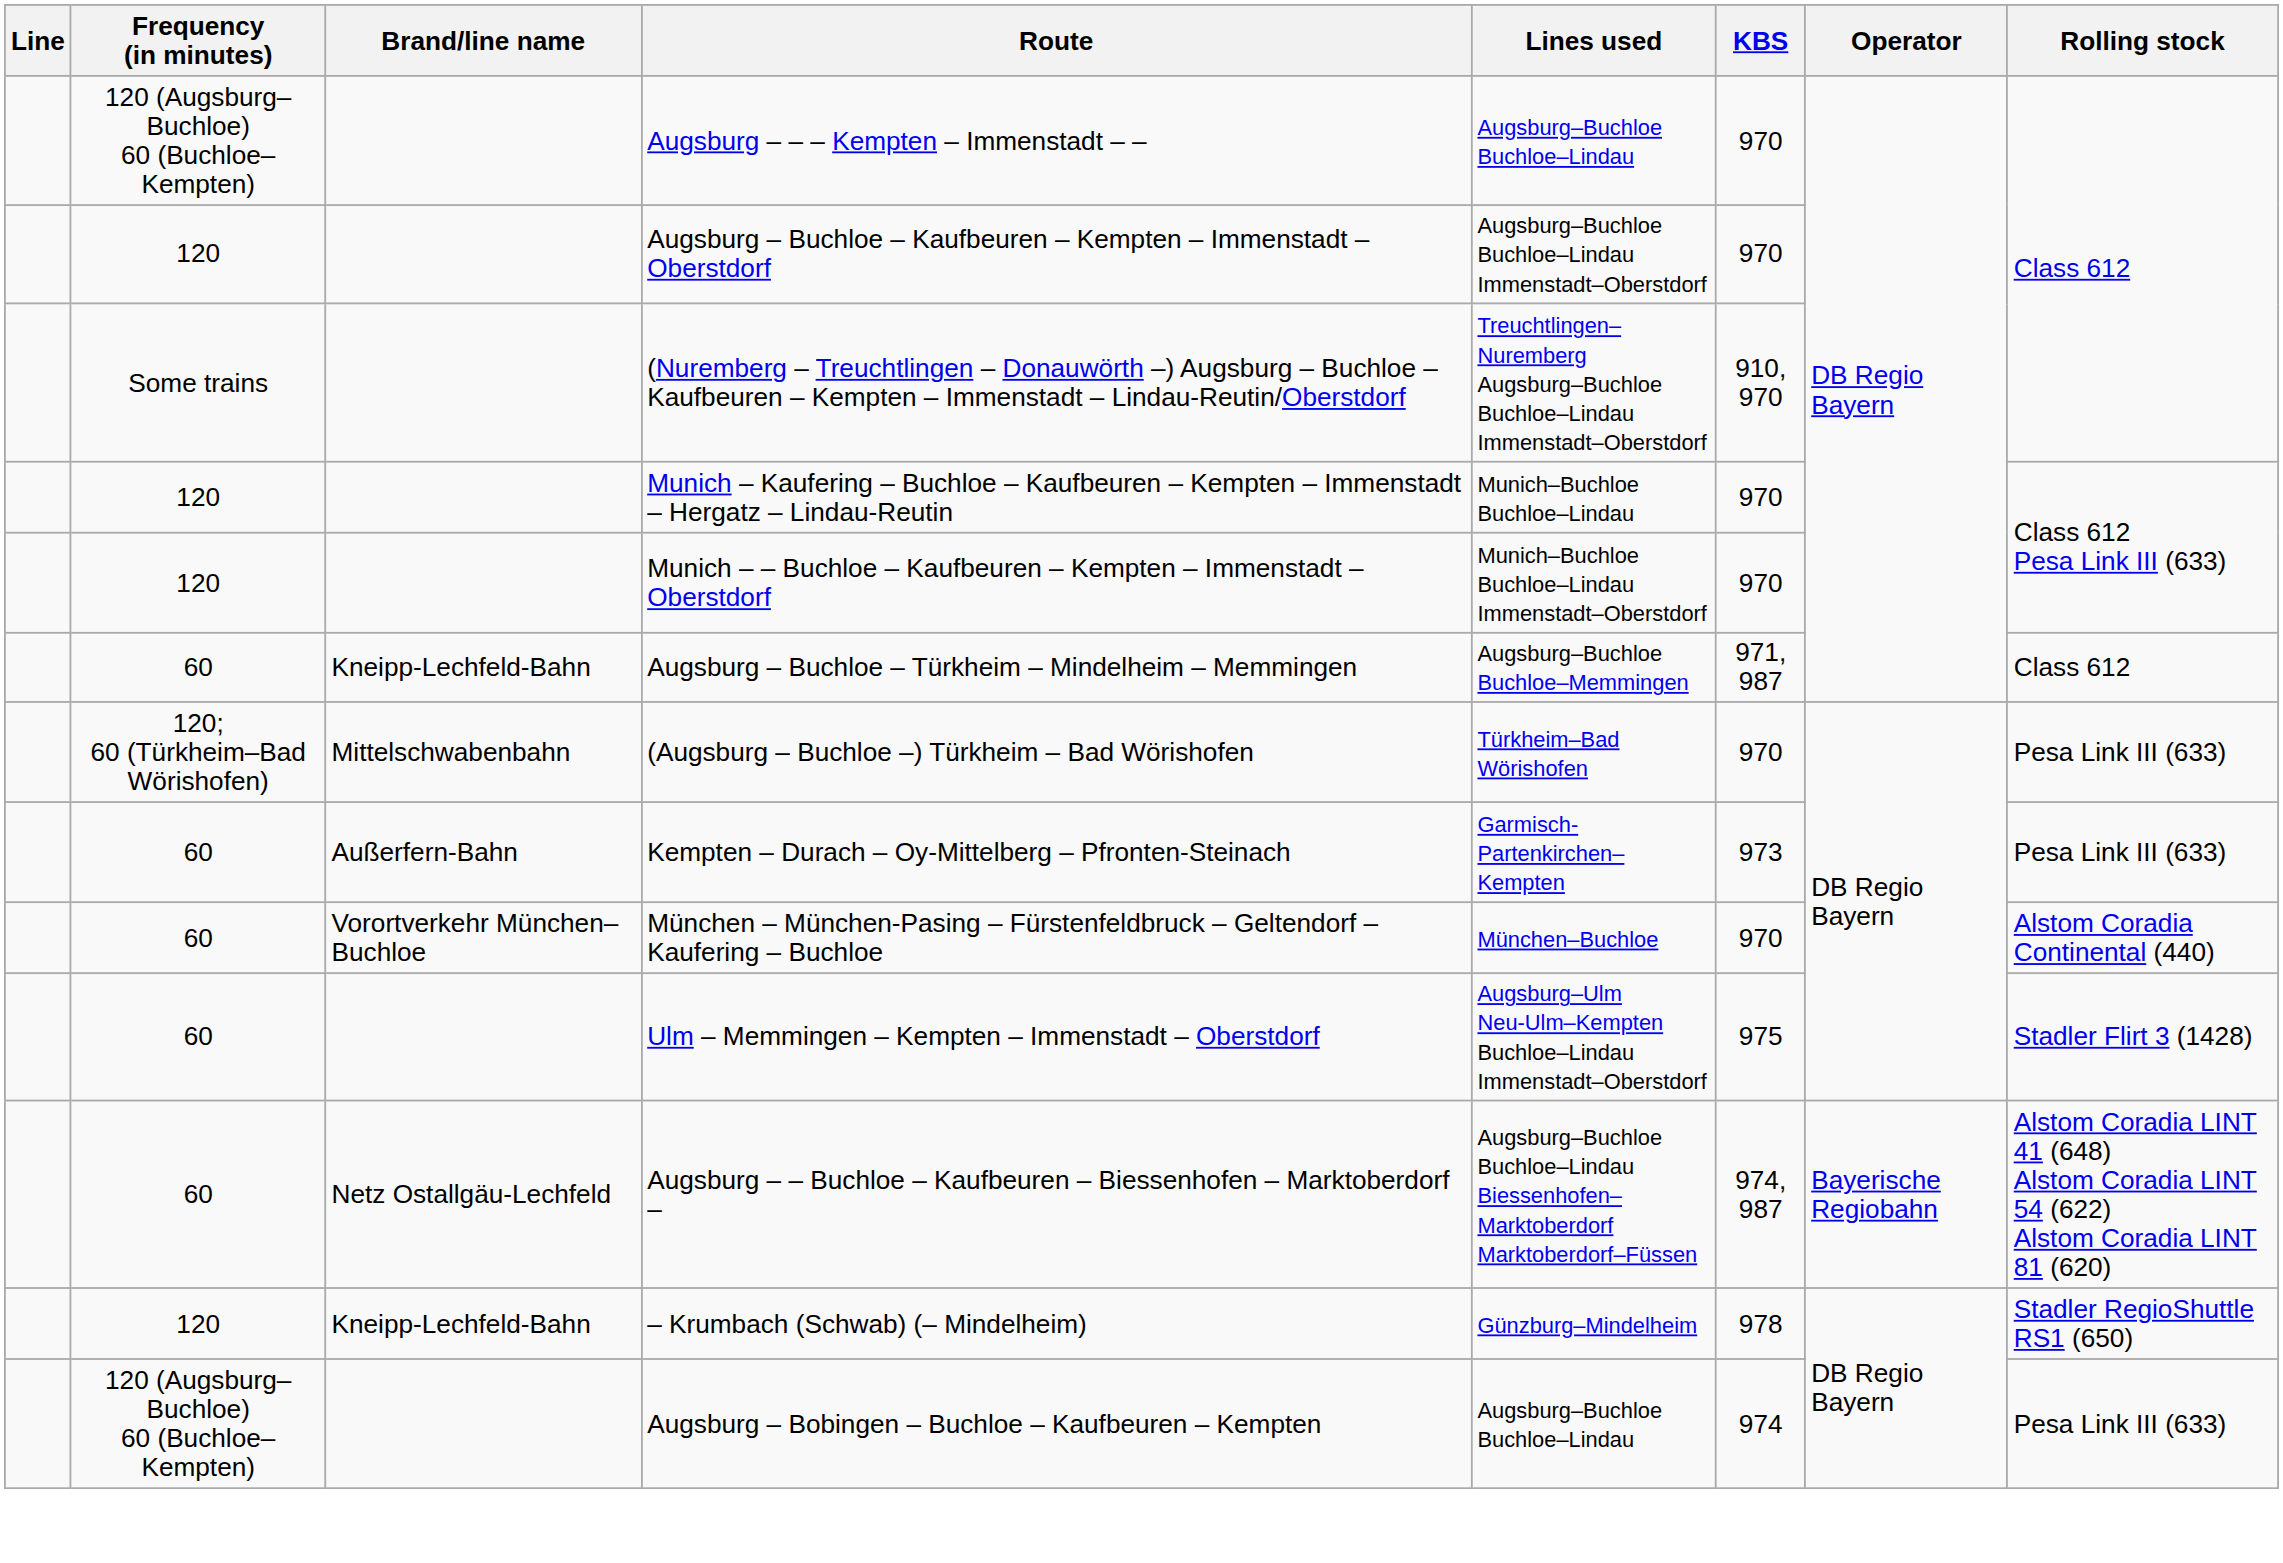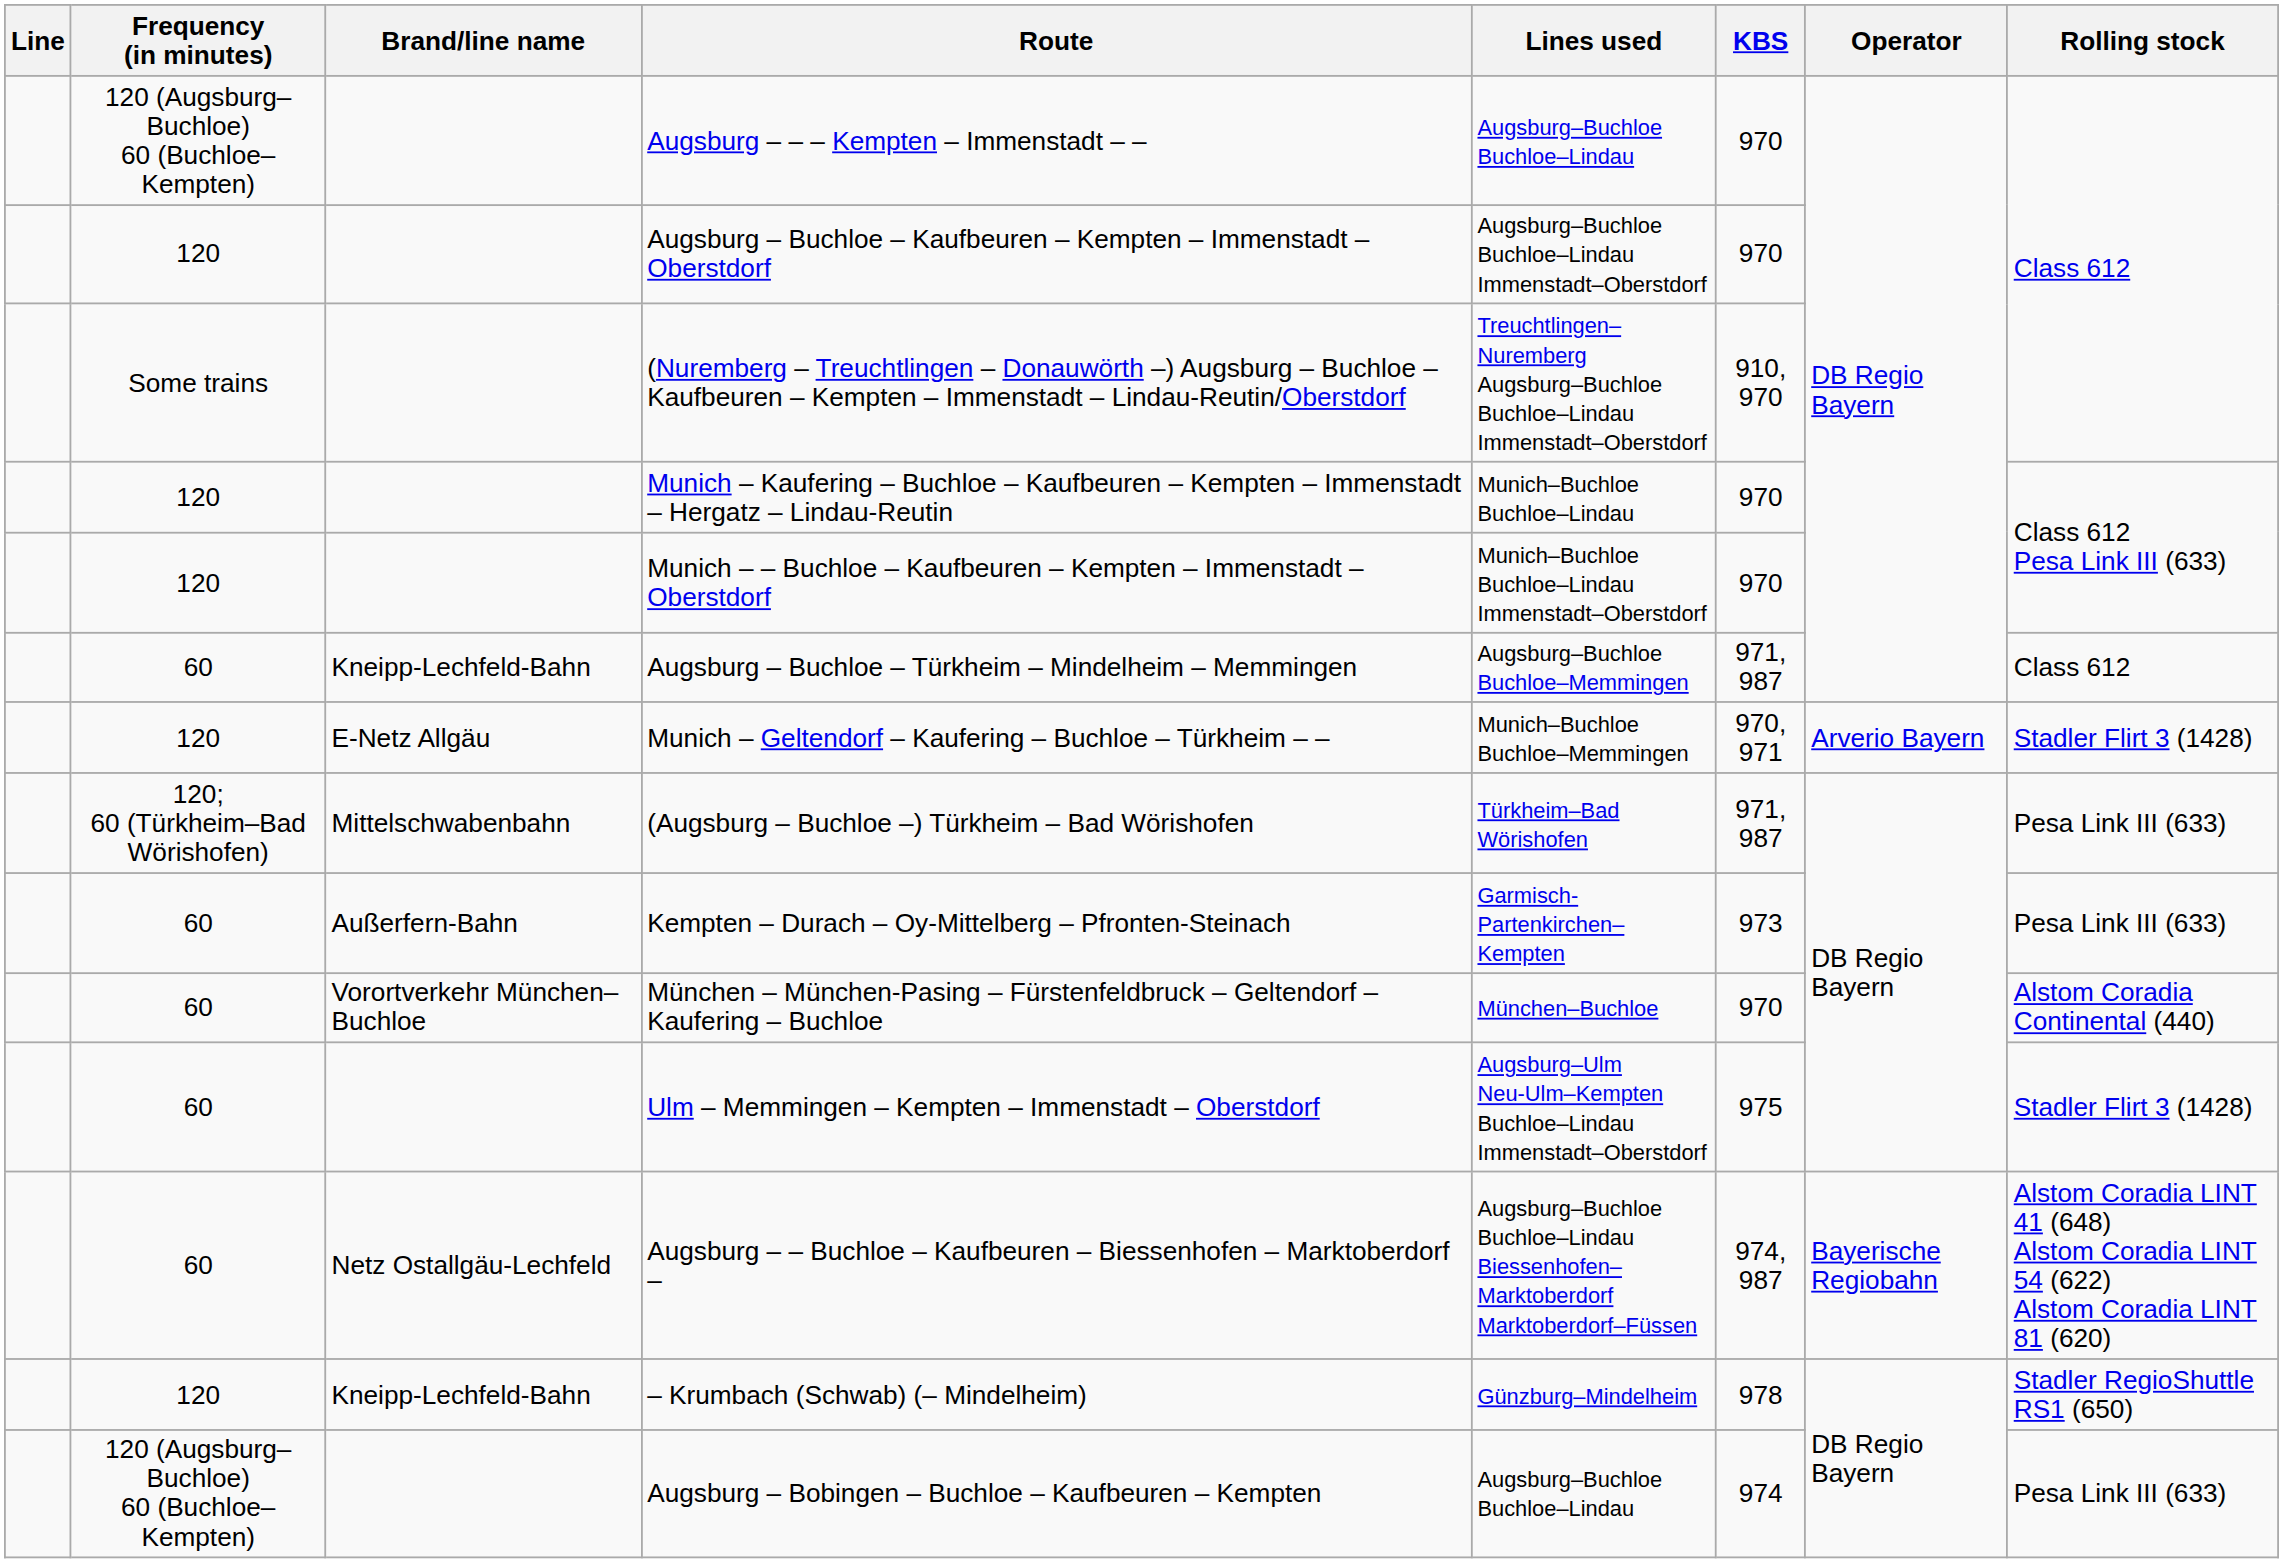+ row: 120 | E-Netz Allgäu | Munich – Geltendorf – Kaufering – Buchloe – Türkheim – – | Munich–Buchloe Buchloe–Memmingen | 970, 971 | Arverio Bayern | Stadler Flirt 3 (1428)
(Augsburg – Buchloe –) Türkheim – Bad Wörishofen | KBS: 970 -> 971, 987
